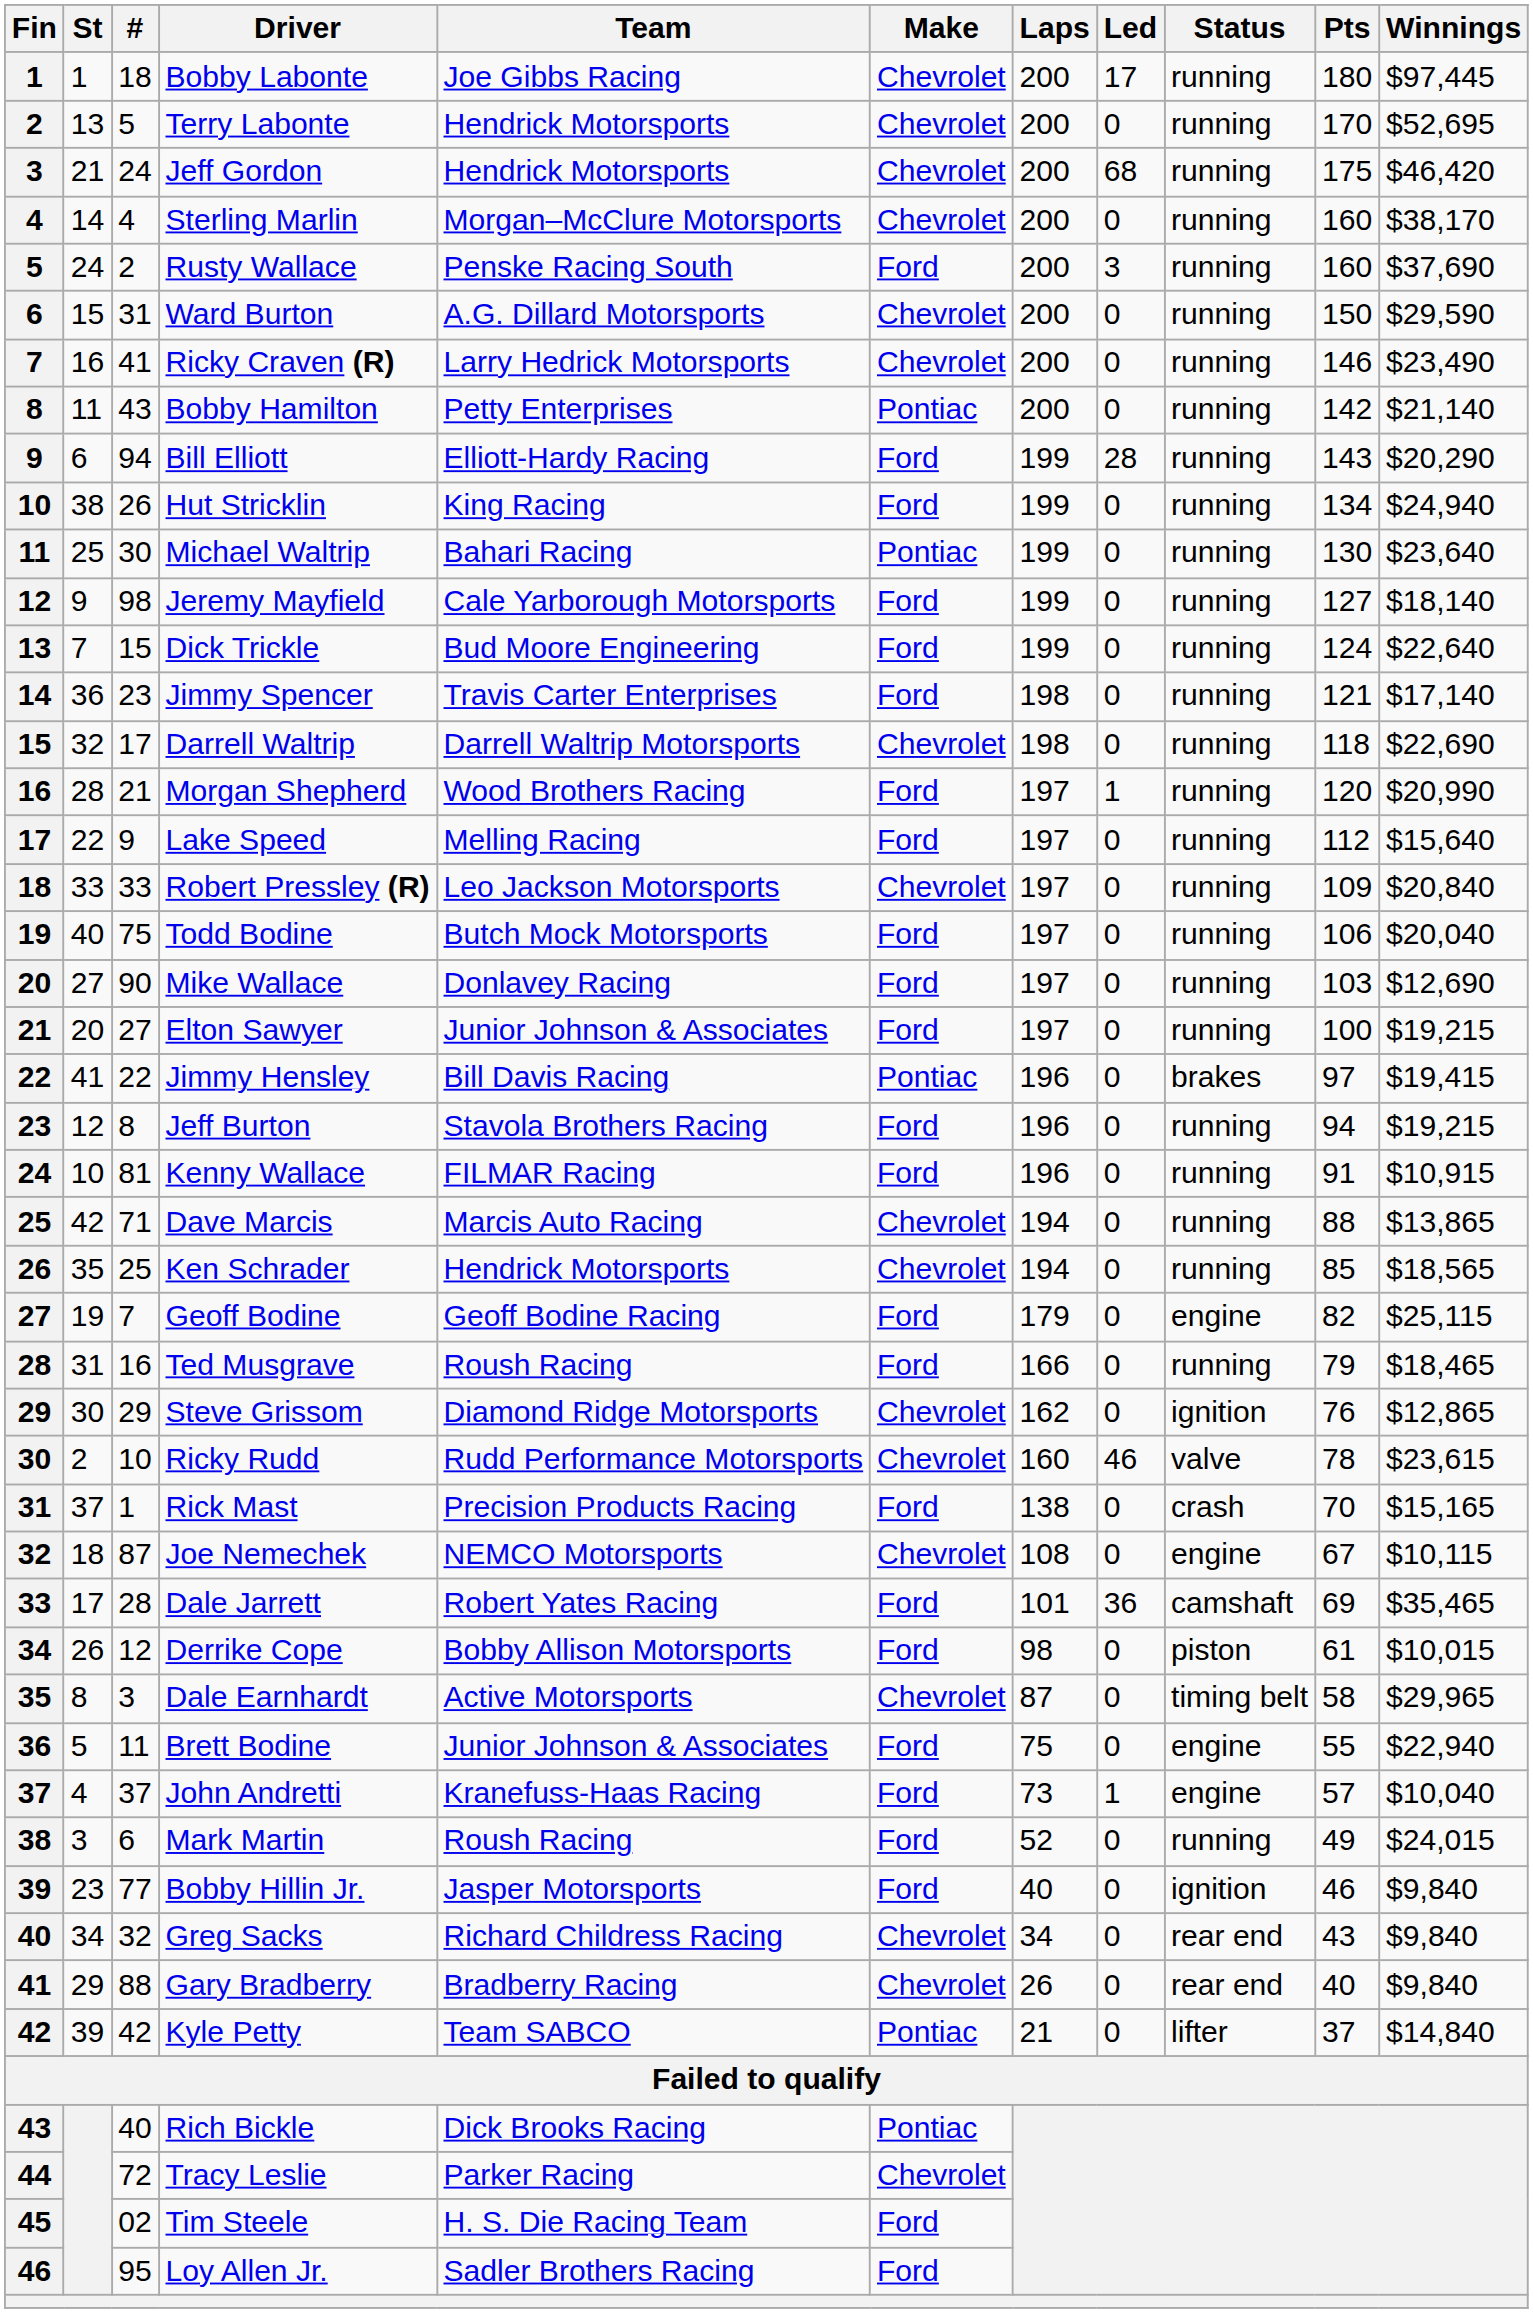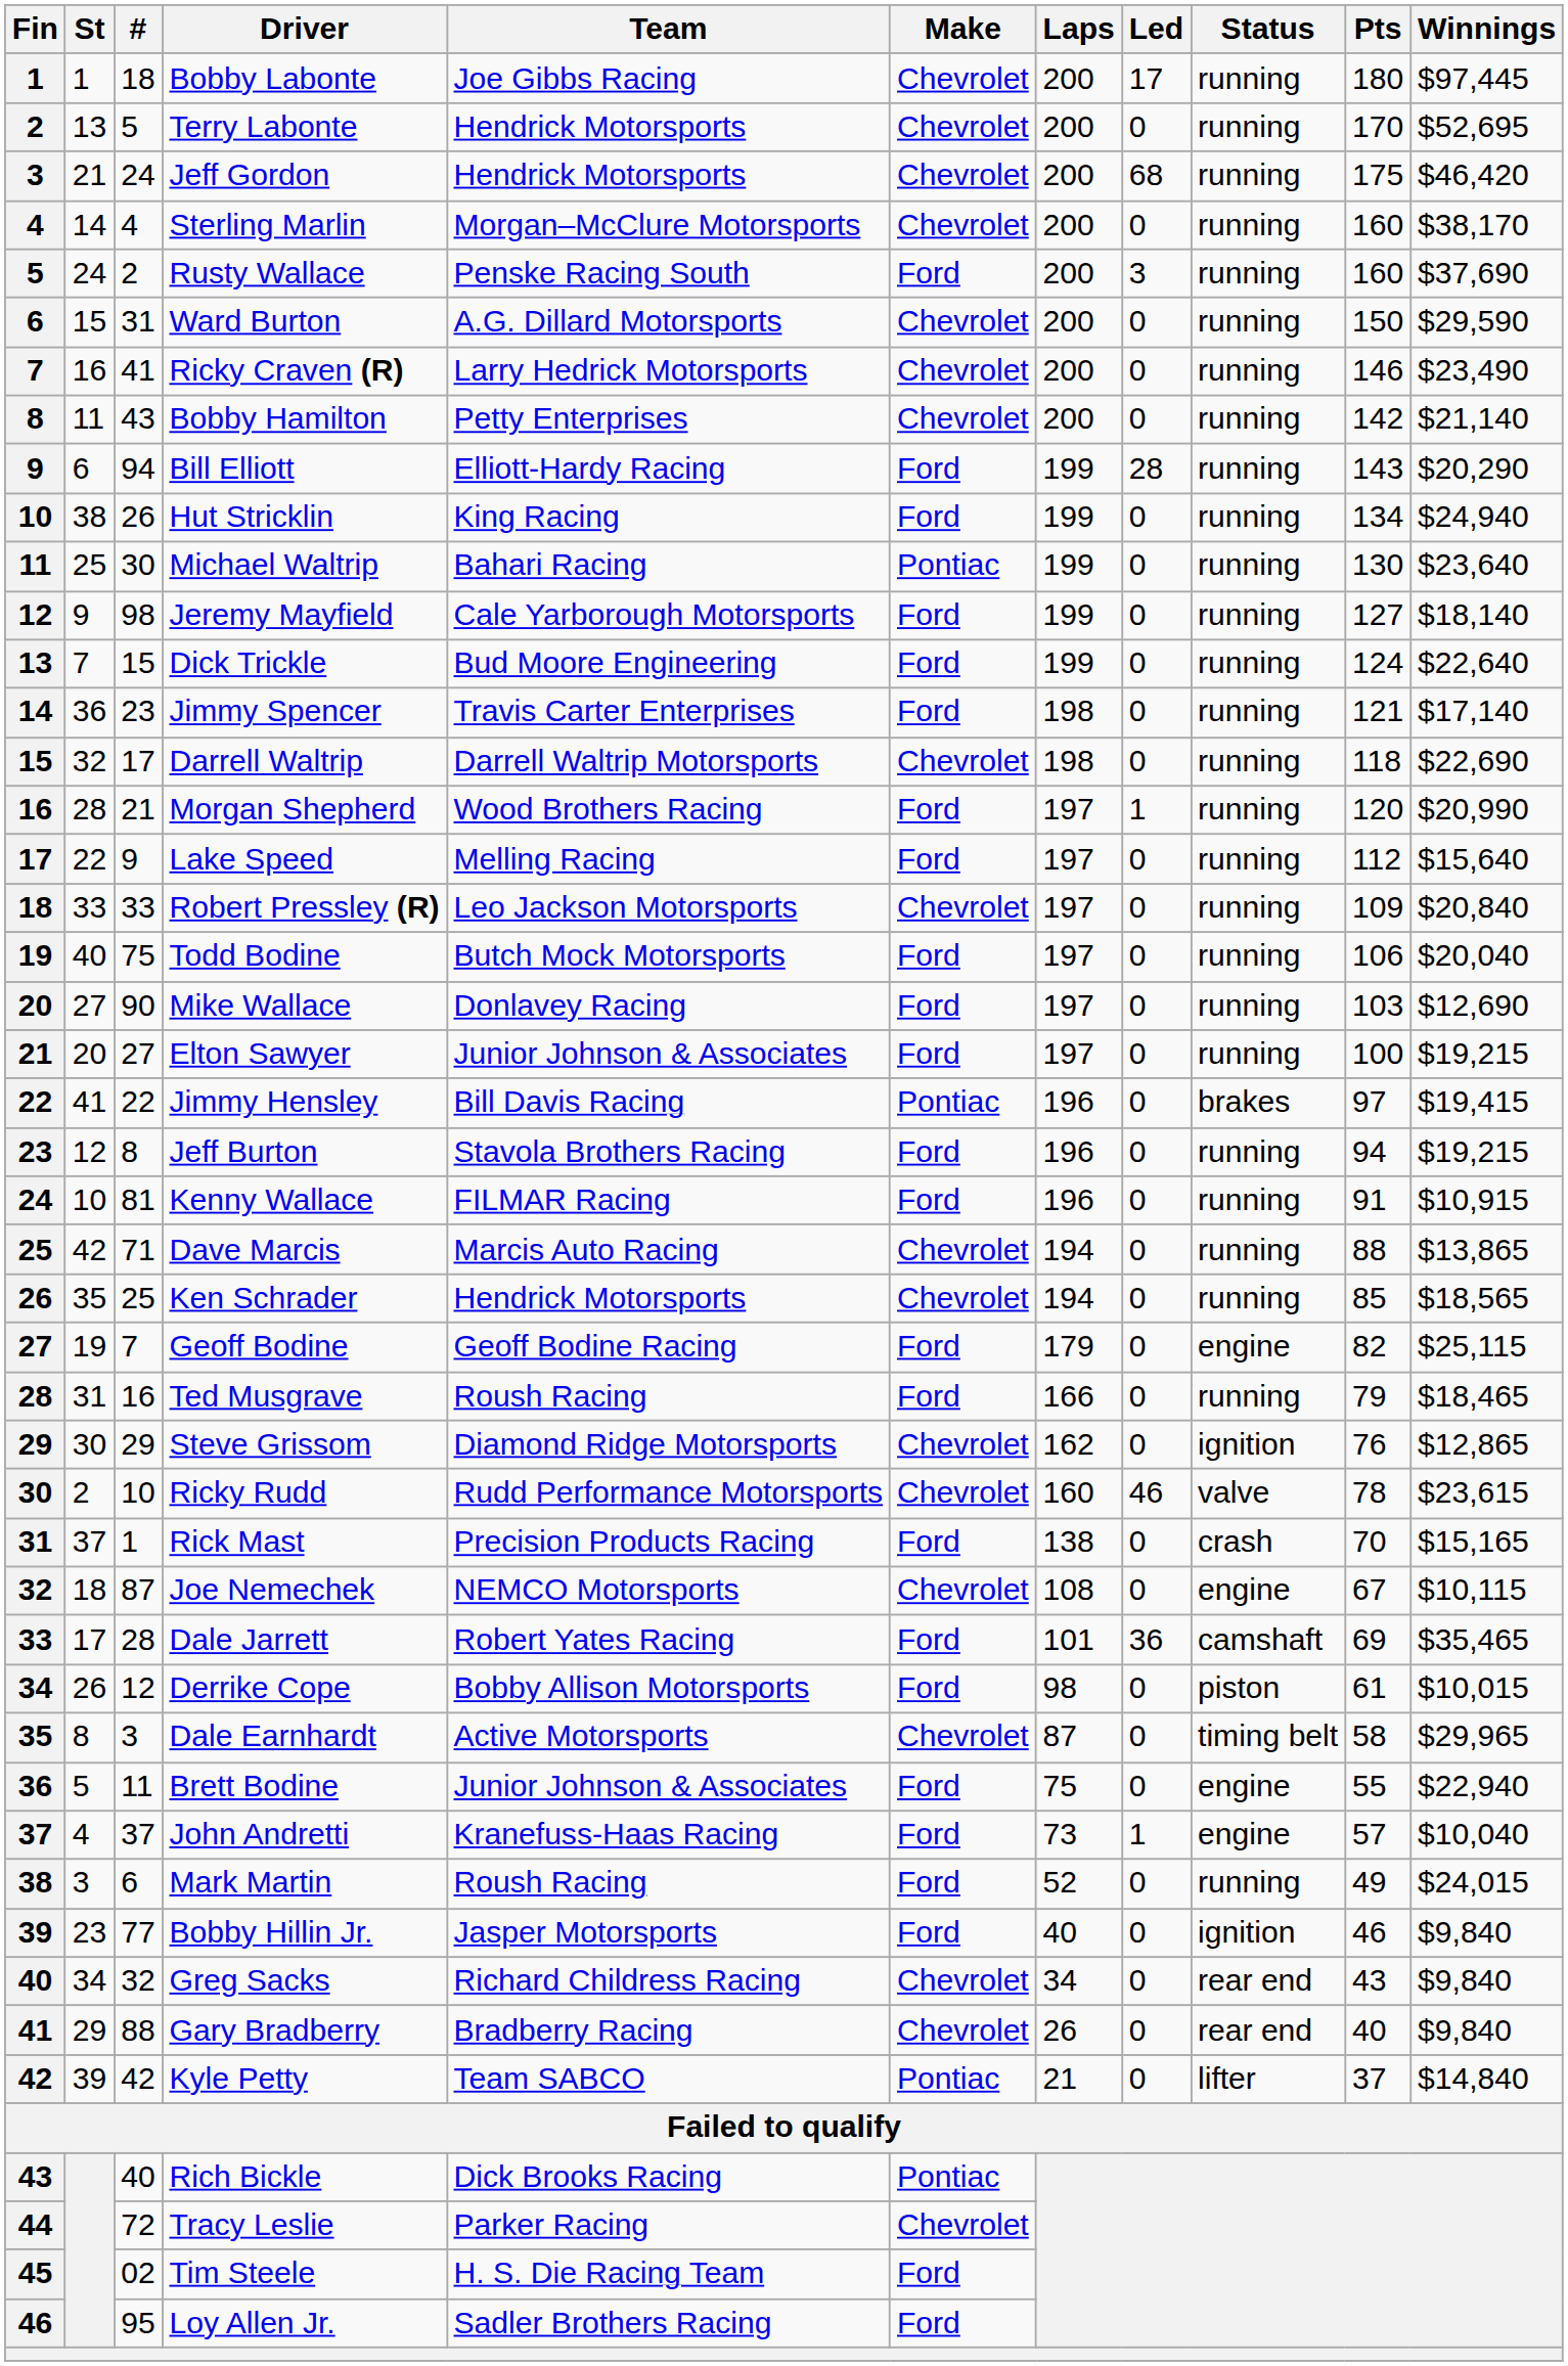Bobby Hamilton | Make: Pontiac -> Chevrolet
